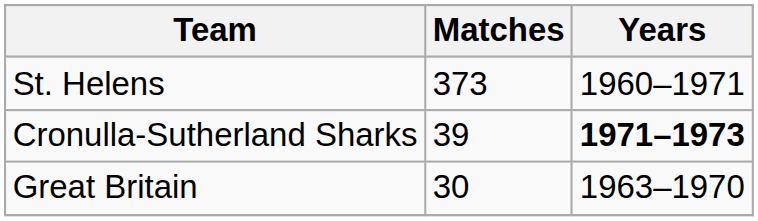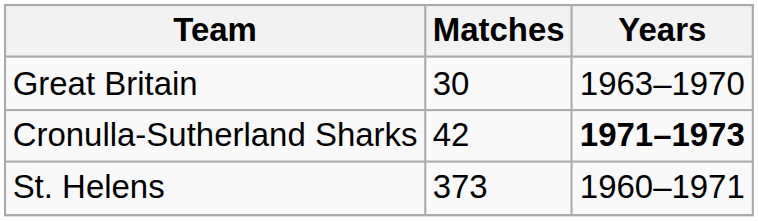rows swapped: St. Helens <-> Great Britain
Cronulla-Sutherland Sharks | Matches: 39 -> 42
